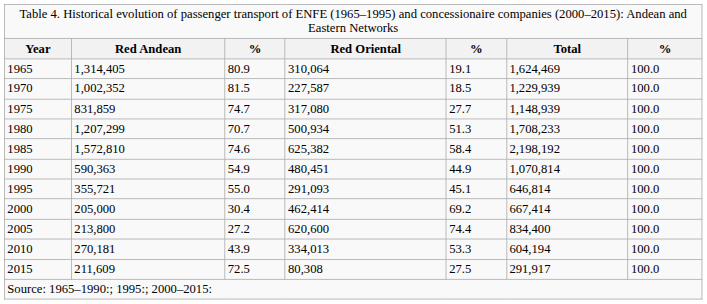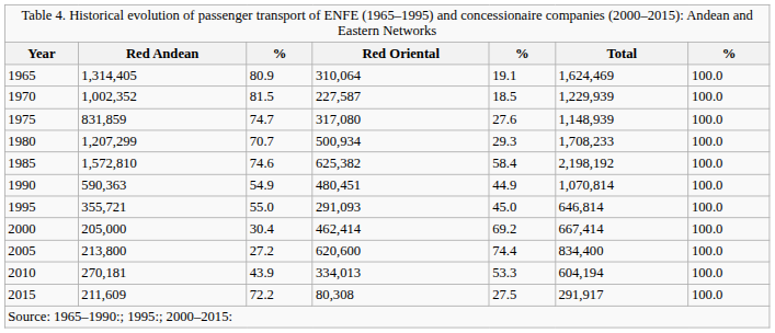1975 | column 5: 27.7 -> 27.6
1980 | column 5: 51.3 -> 29.3
1995 | column 5: 45.1 -> 45.0
2015 | column 3: 72.5 -> 72.2
